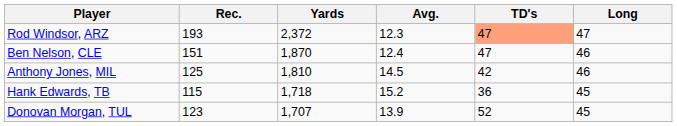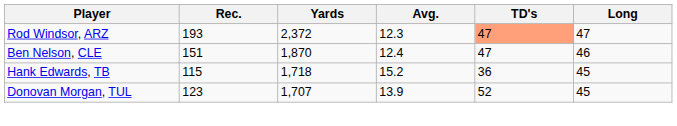- row: Anthony Jones, MIL | 125 | 1,810 | 14.5 | 42 | 46
